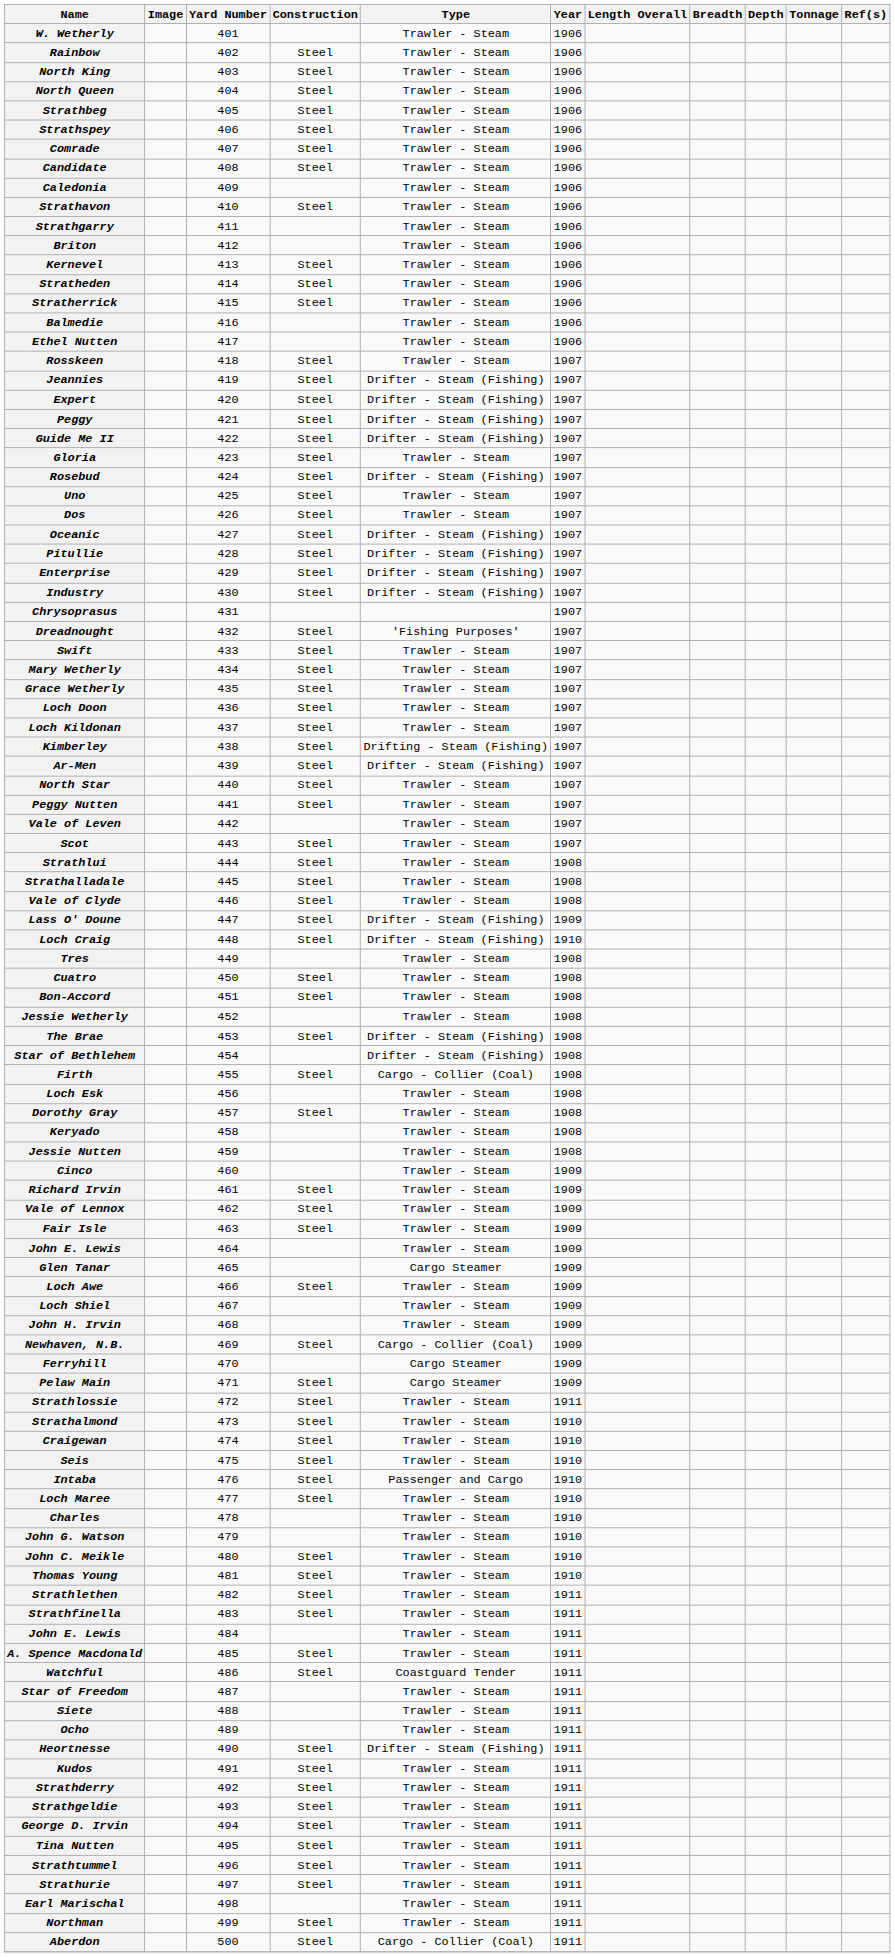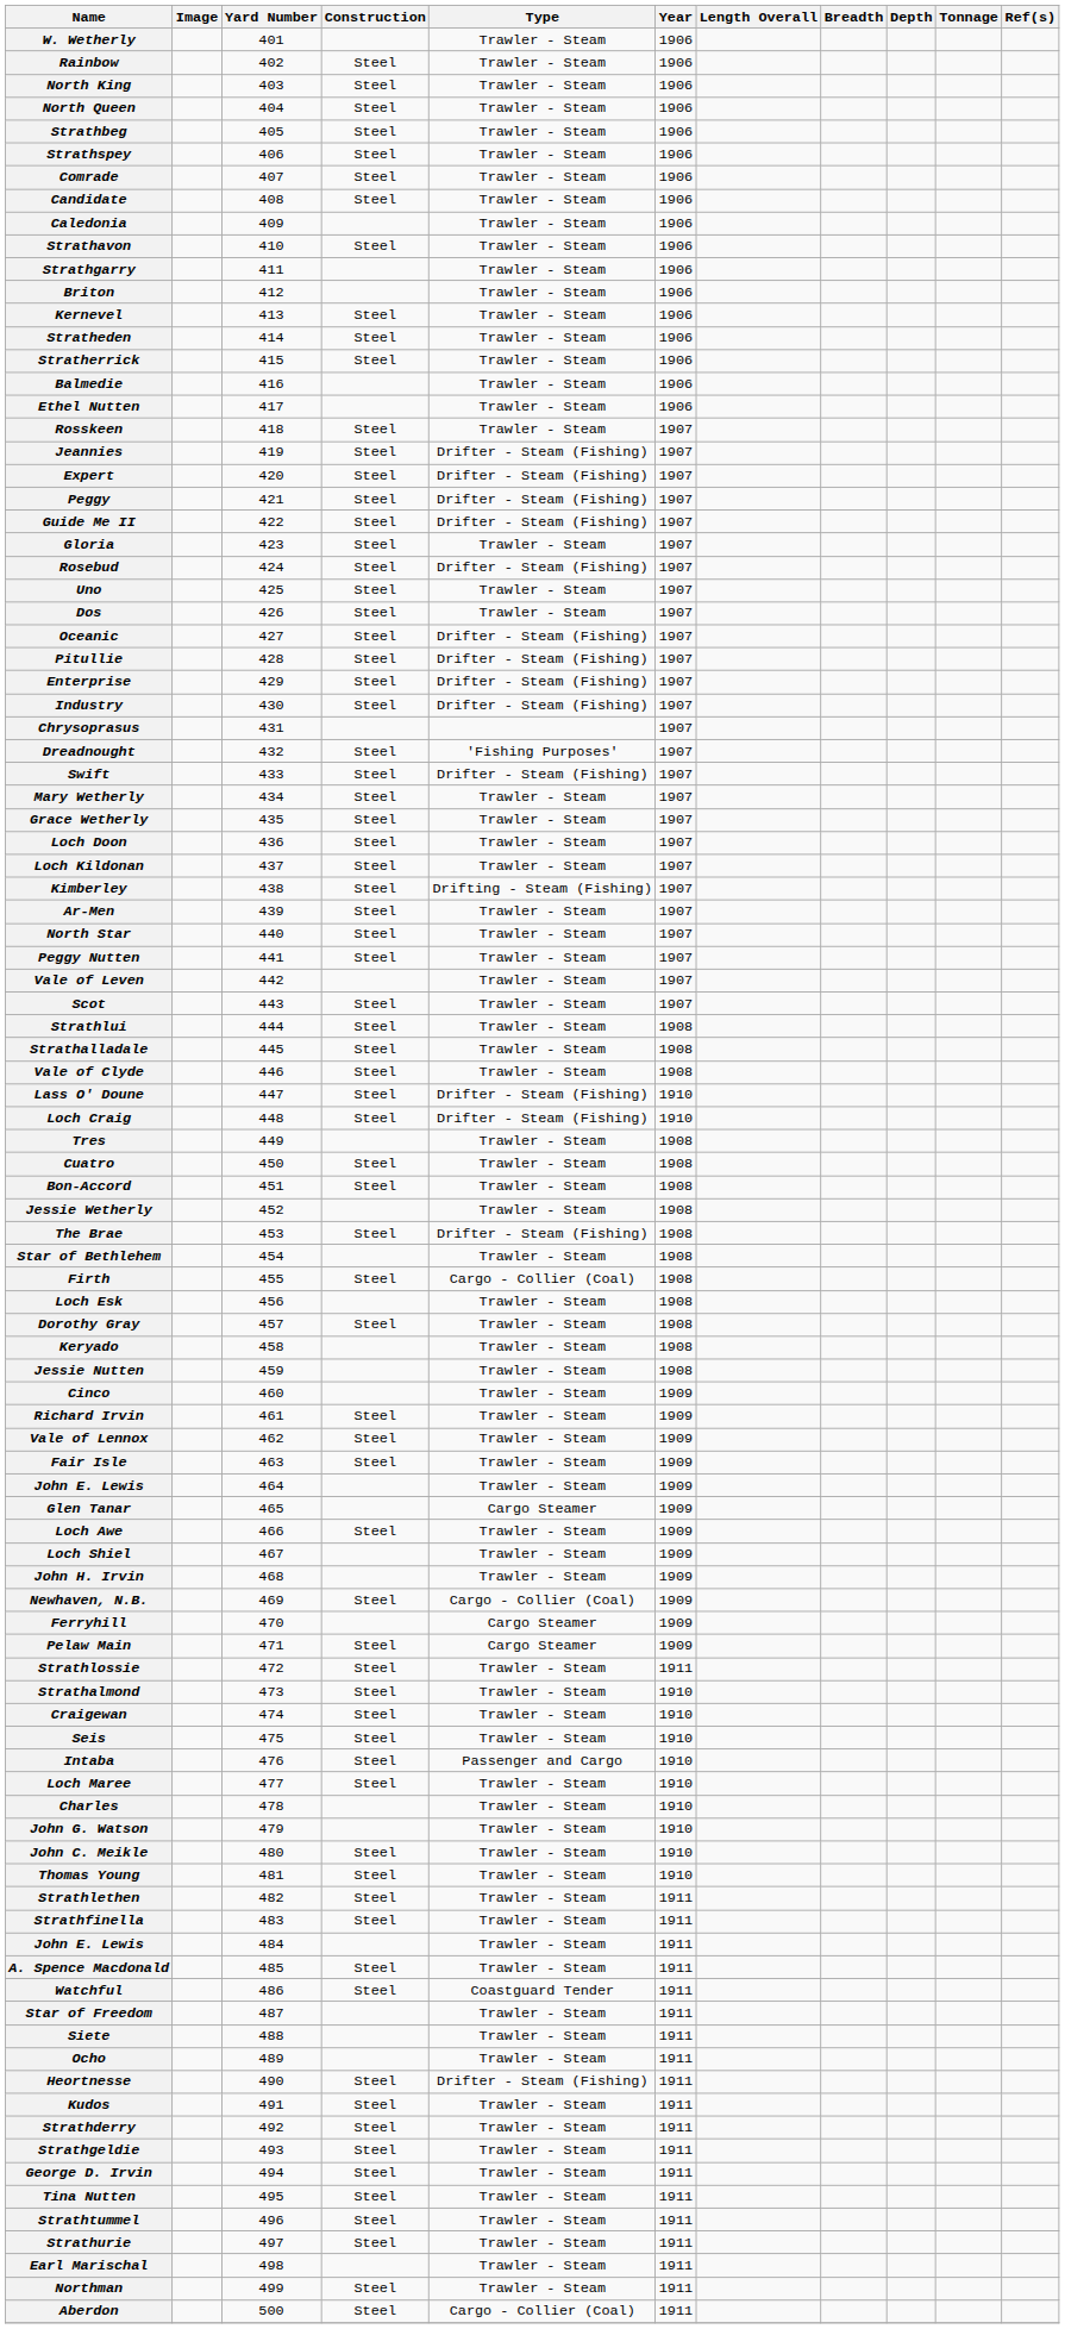Swift | Type: Trawler - Steam -> Drifter - Steam (Fishing)
Ar-Men | Type: Drifter - Steam (Fishing) -> Trawler - Steam
Lass O' Doune | Year: 1909 -> 1910
Star of Bethlehem | Type: Drifter - Steam (Fishing) -> Trawler - Steam
